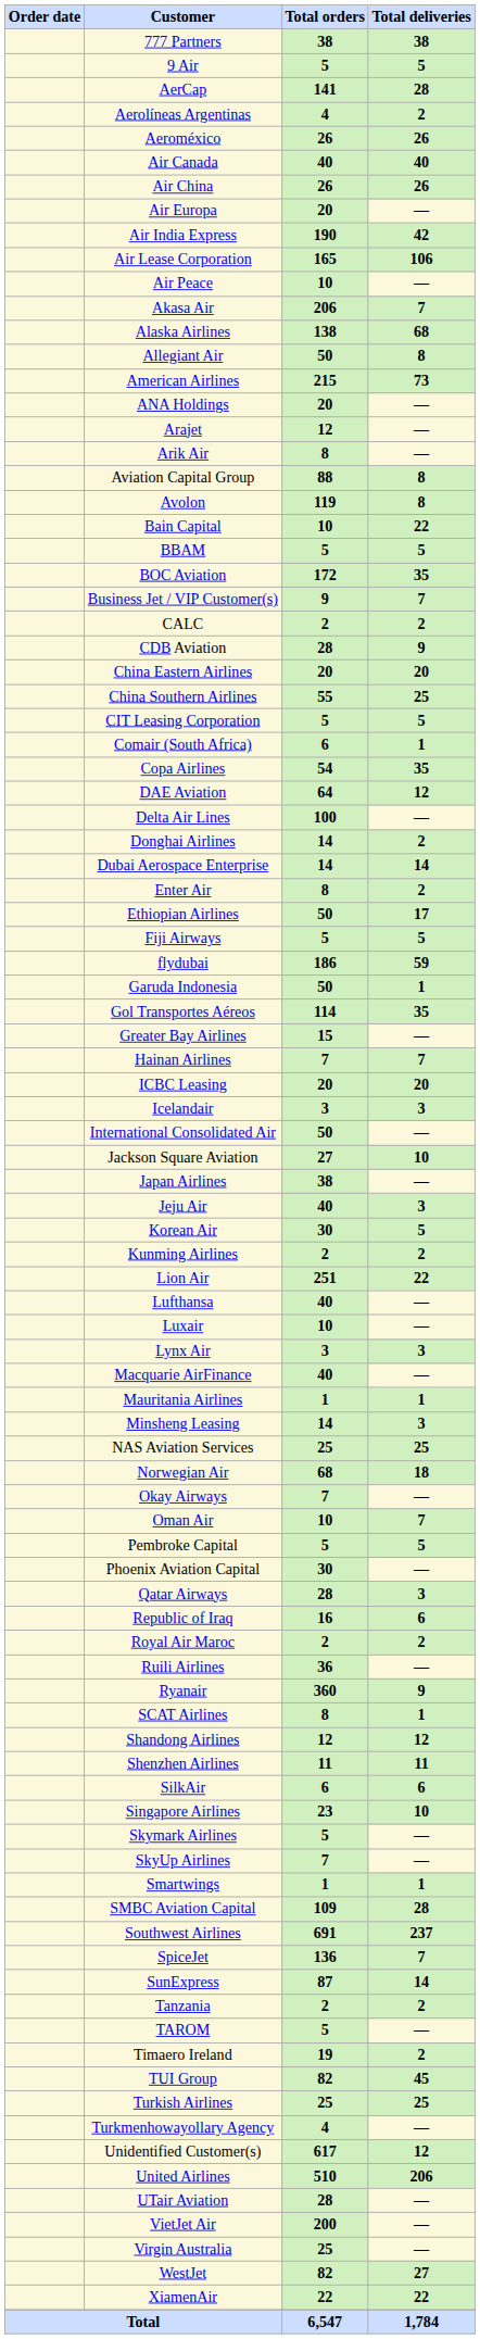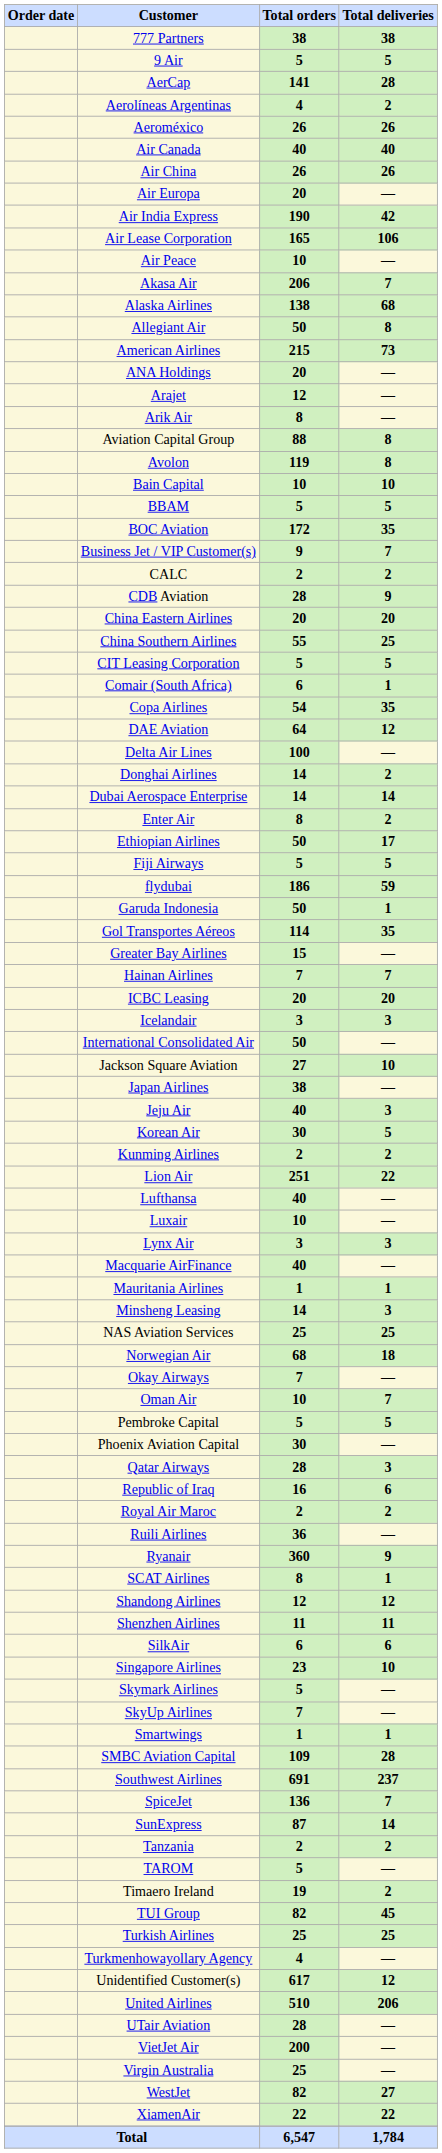Bain Capital | Total deliveries: 22 -> 10
